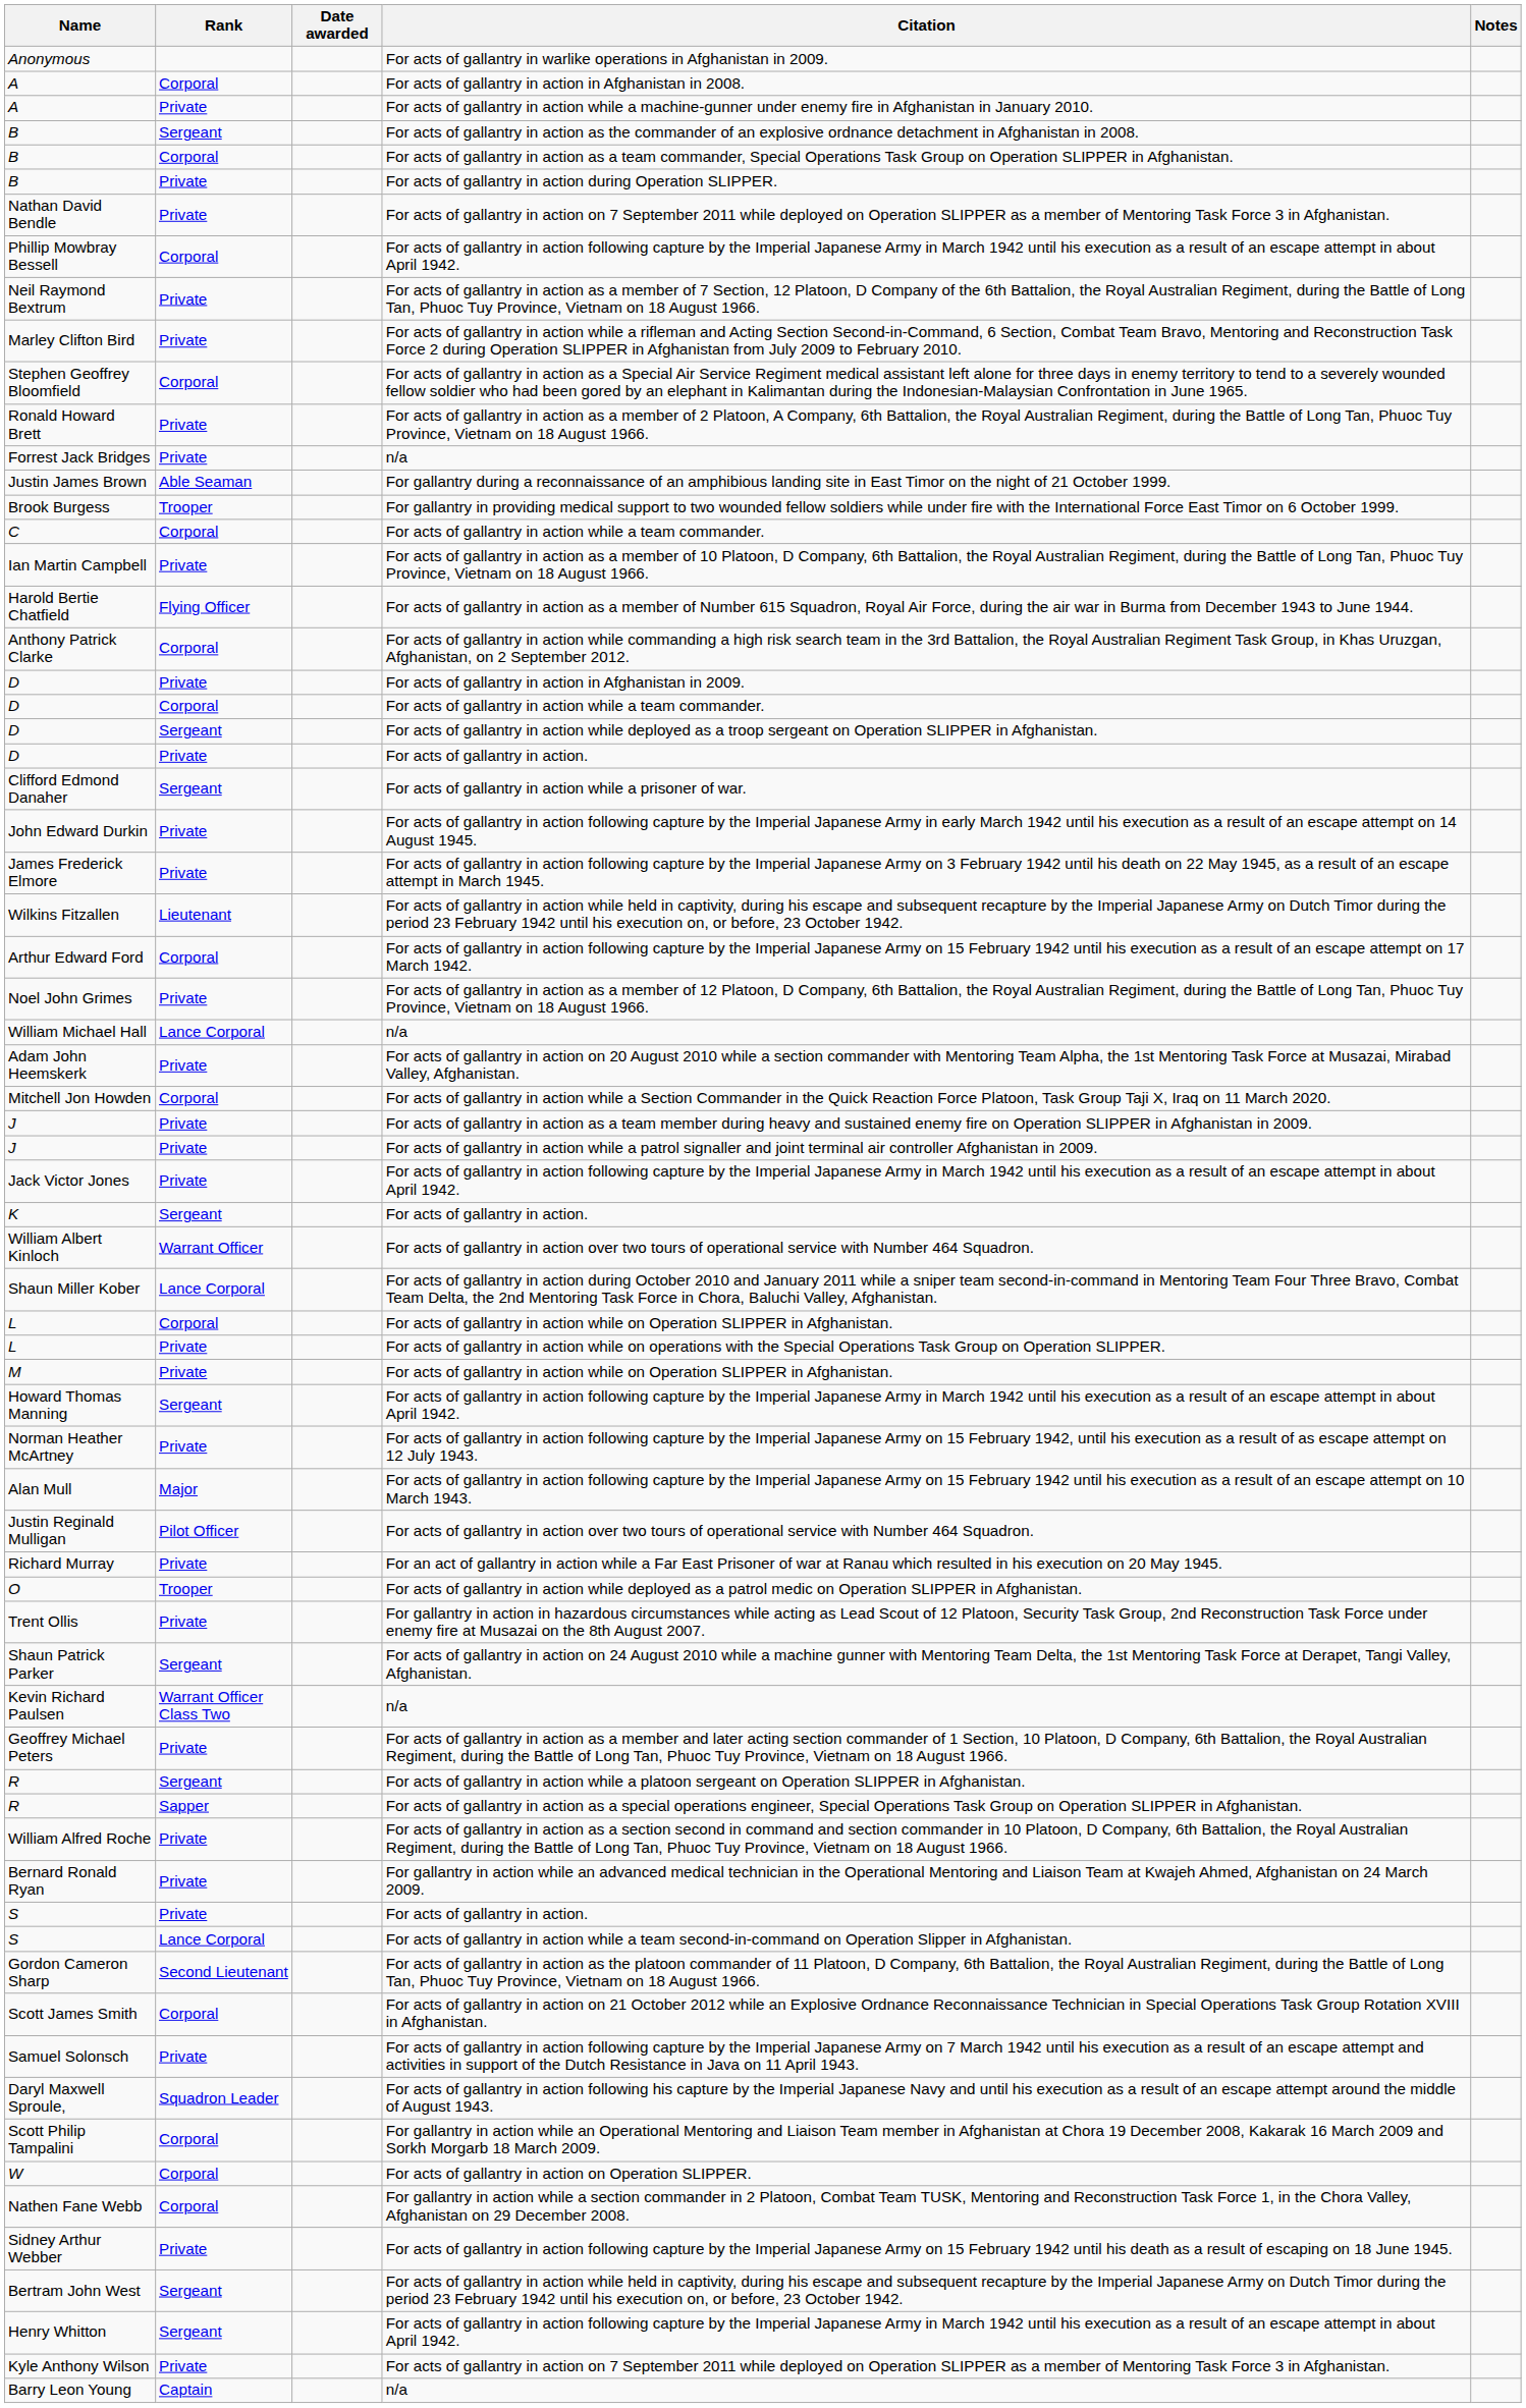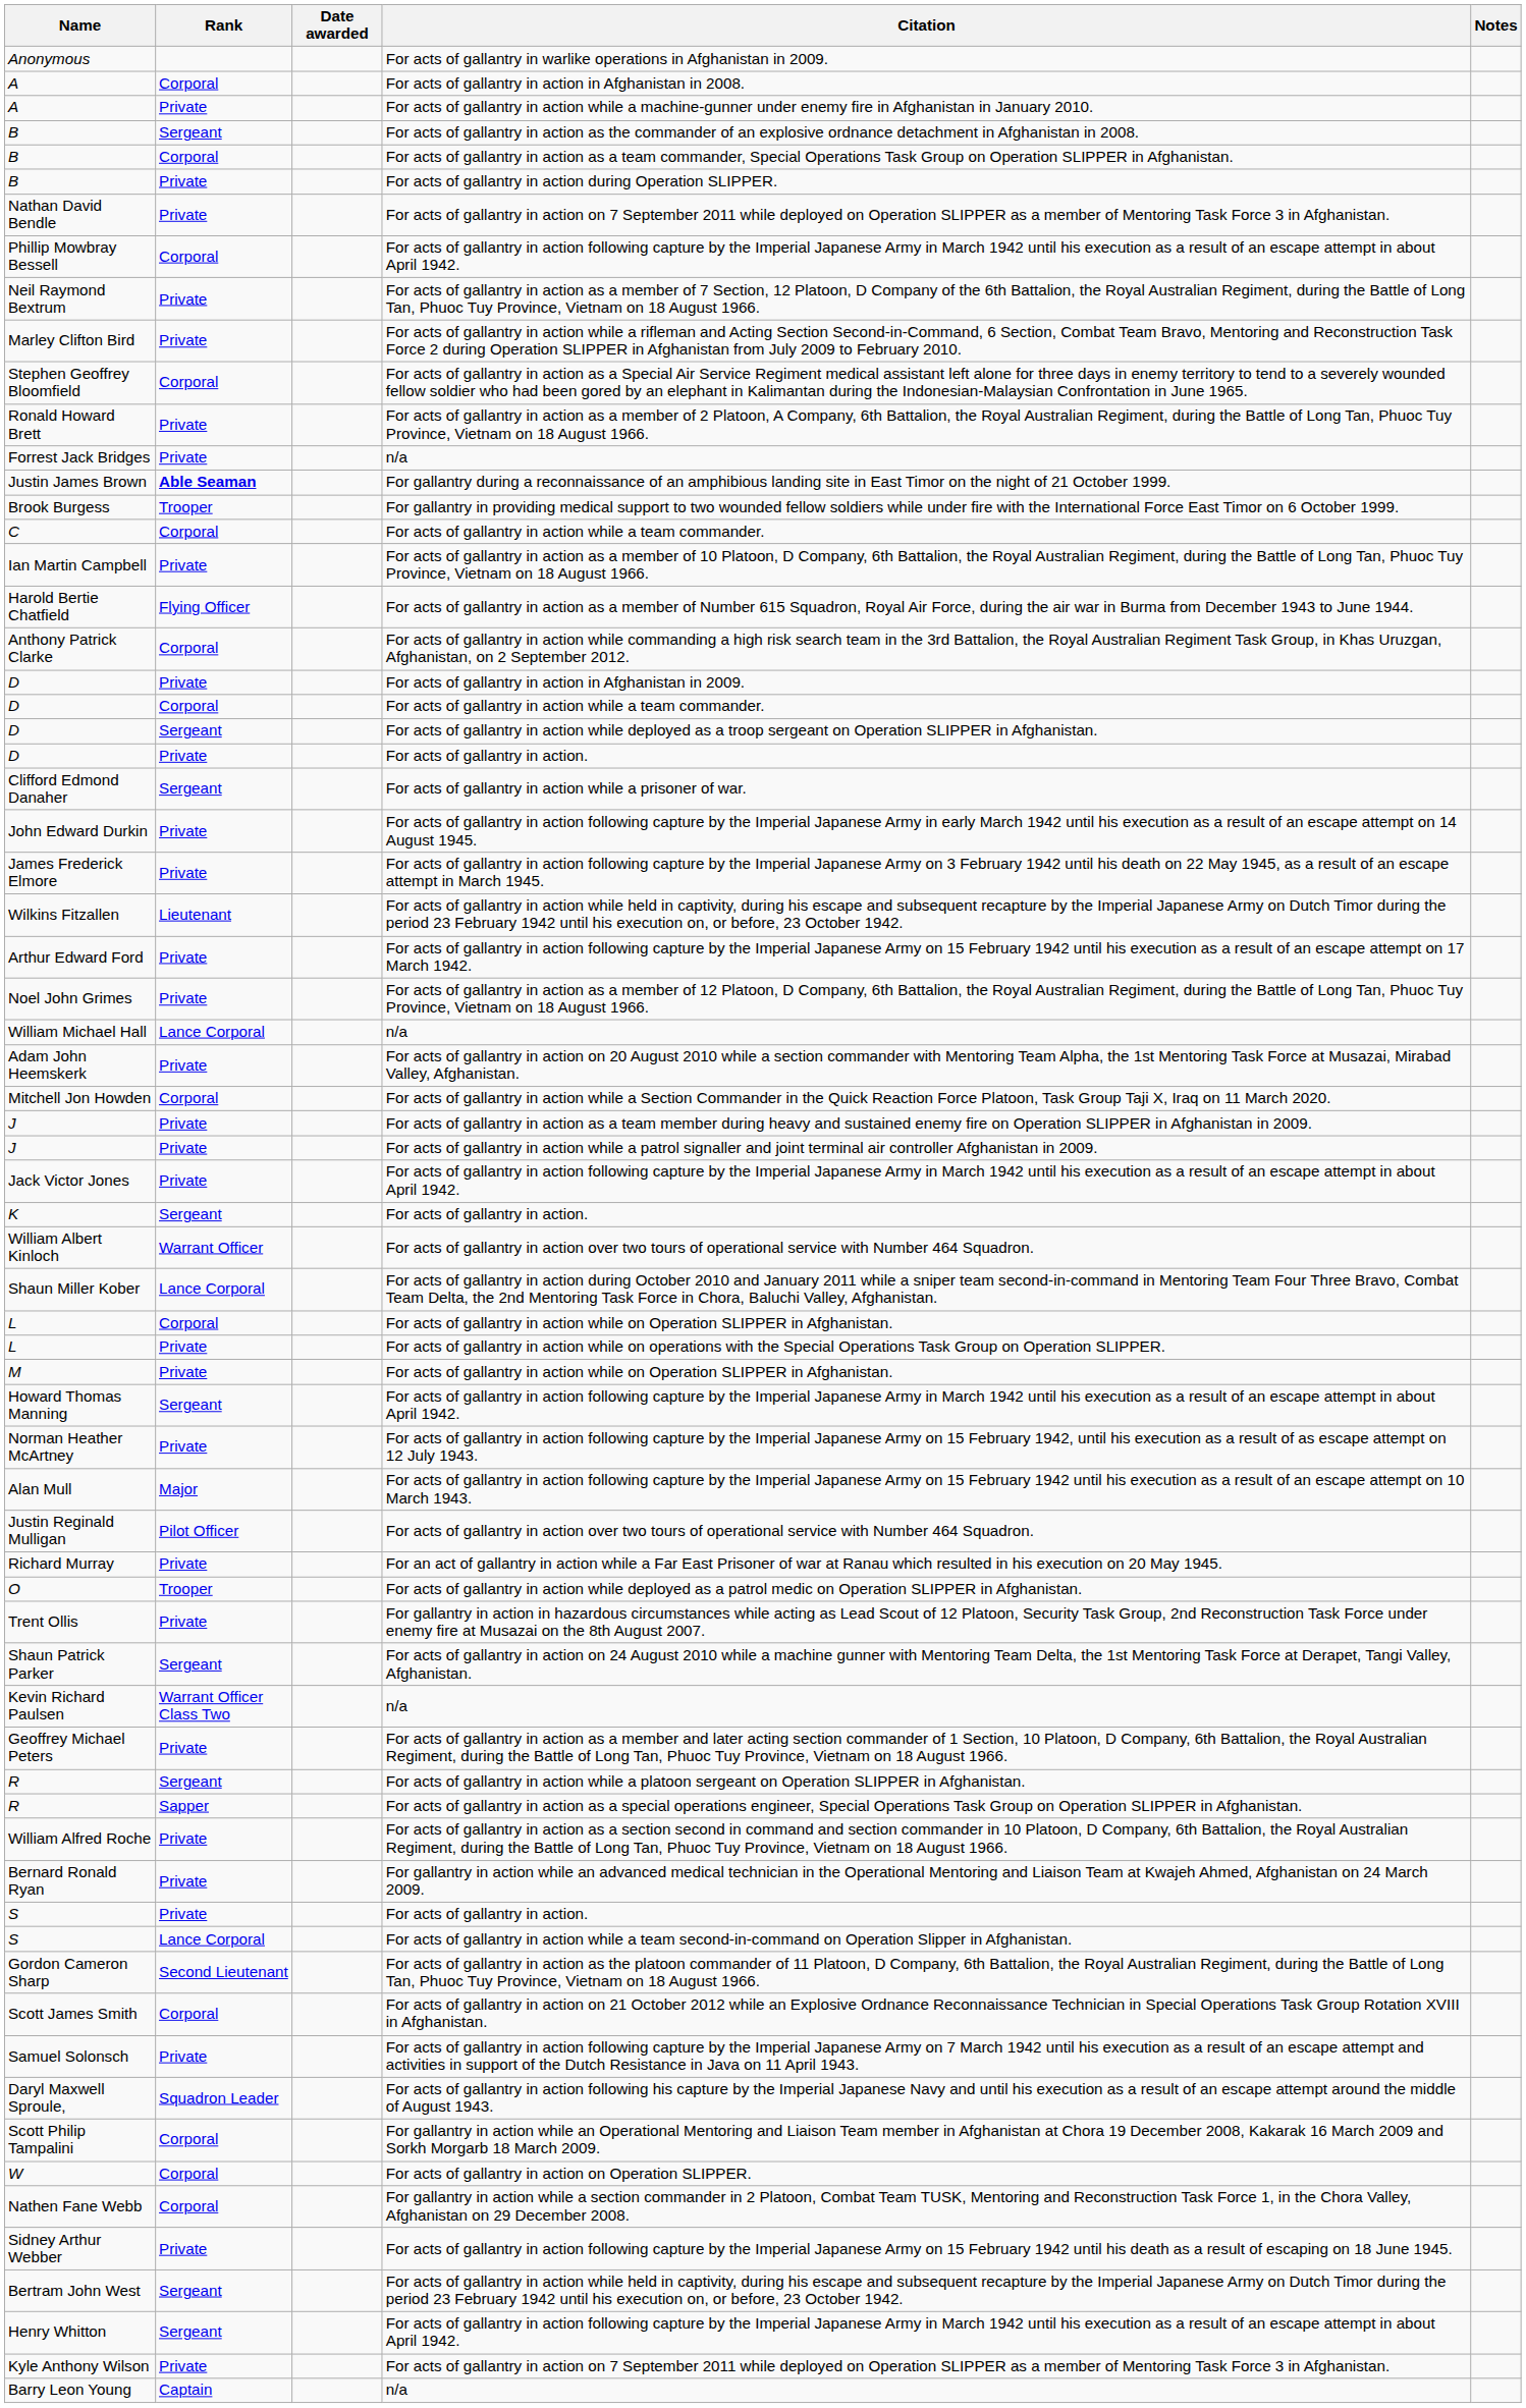Justin James Brown | Rank: normal -> bold
Arthur Edward Ford | Rank: Corporal -> Private
